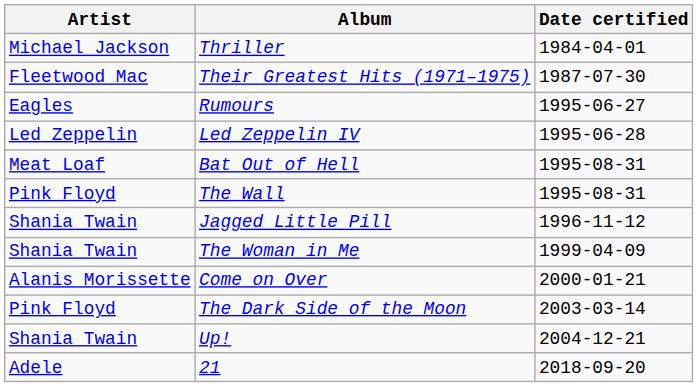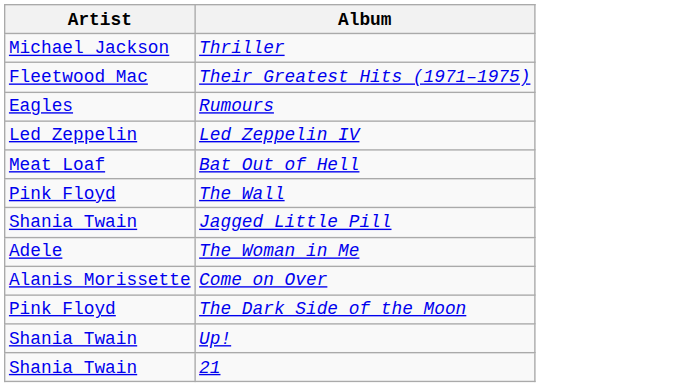- column: Date certified | 1984-04-01 | 1987-07-30 | 1995-06-27 | 1995-06-28 | 1995-08-31 | 1995-08-31 | 1996-11-12 | 1999-04-09 | 2000-01-21 | 2003-03-14 | 2004-12-21 | 2018-09-20
The Woman in Me | Artist: Shania Twain -> Adele
21 | Artist: Adele -> Shania Twain
